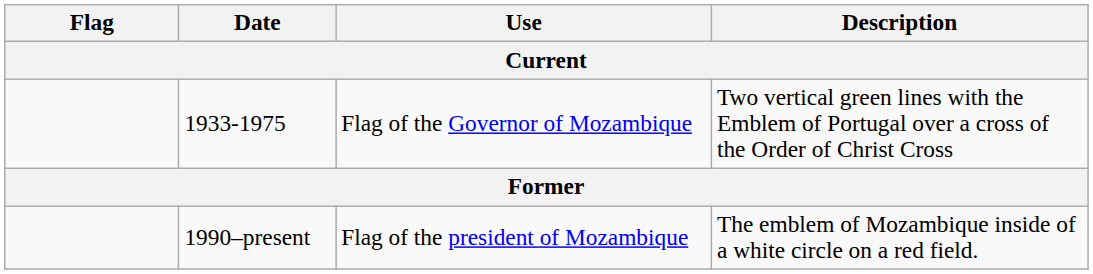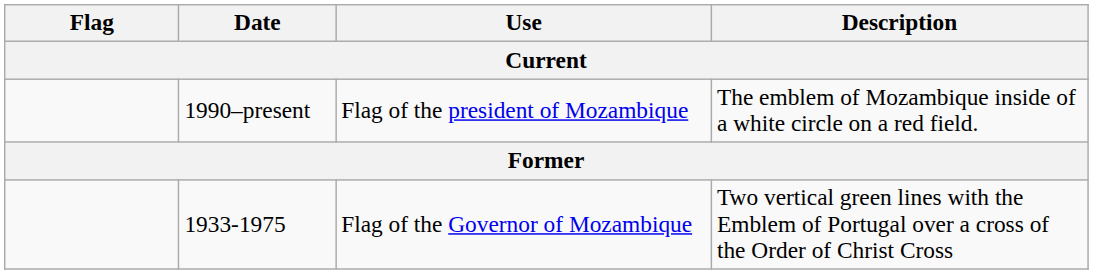rows swapped: 1990–present <-> 1933-1975
